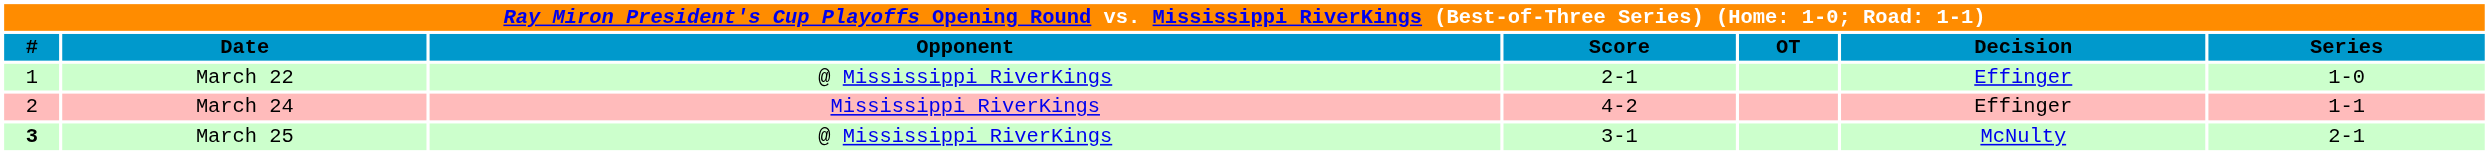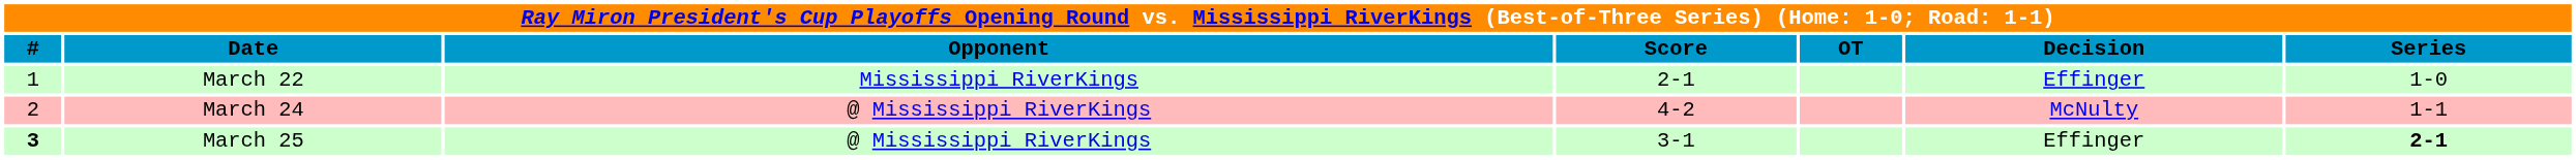March 22 | Opponent: @ Mississippi RiverKings -> Mississippi RiverKings
March 24 | Opponent: Mississippi RiverKings -> @ Mississippi RiverKings
March 24 | Decision: Effinger -> McNulty
March 25 | Decision: McNulty -> Effinger
March 25 | Series: normal -> bold
